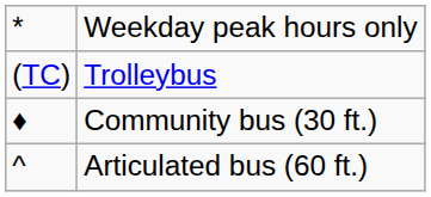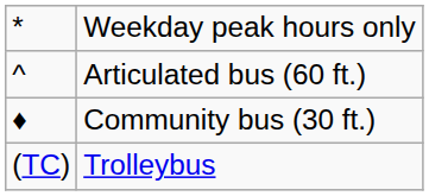rows swapped: Articulated bus (60 ft.) <-> Trolleybus
